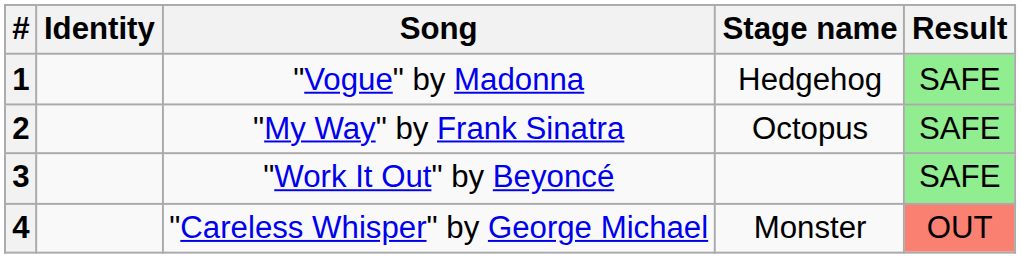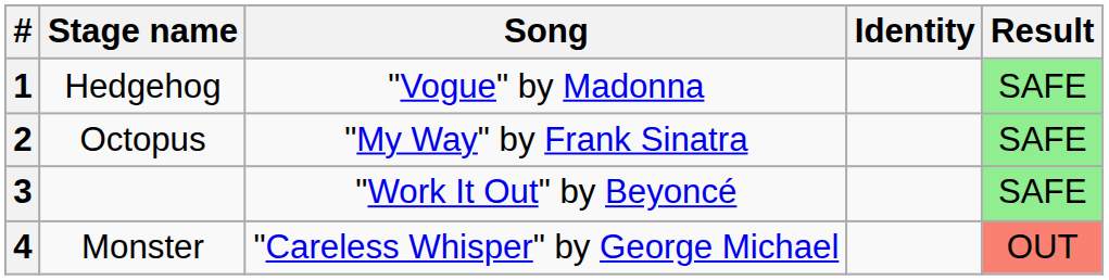columns swapped: Stage name <-> Identity
